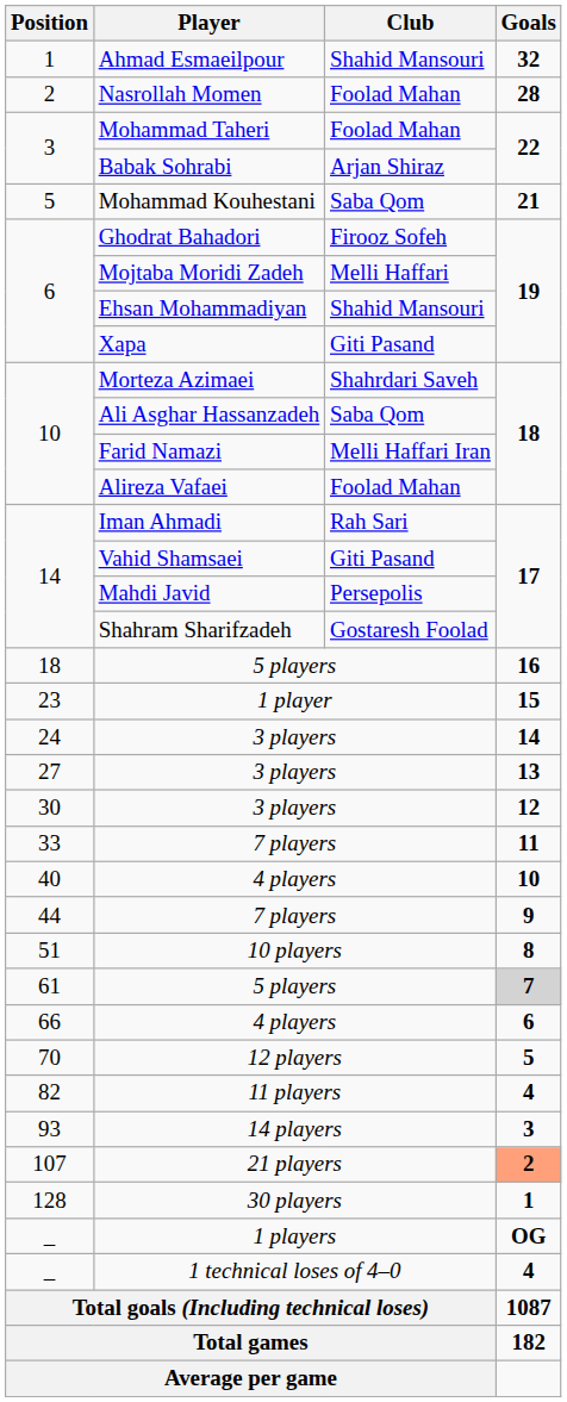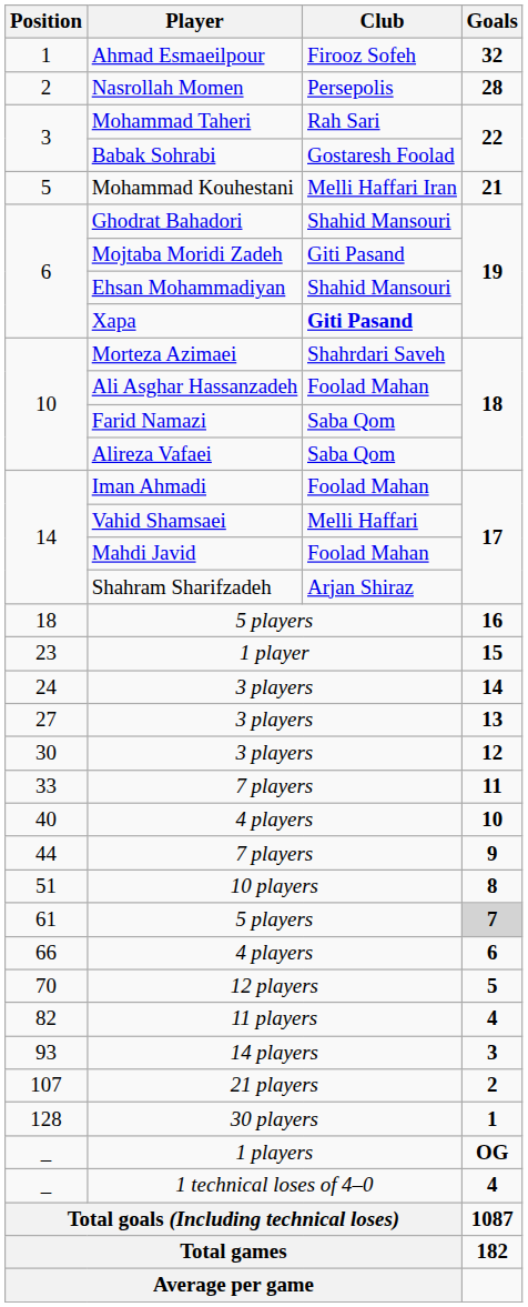Ahmad Esmaeilpour | Club: Shahid Mansouri -> Firooz Sofeh
Nasrollah Momen | Club: Foolad Mahan -> Persepolis
Mohammad Taheri | Club: Foolad Mahan -> Rah Sari
Babak Sohrabi | Club: Arjan Shiraz -> Gostaresh Foolad
Mohammad Kouhestani | Club: Saba Qom -> Melli Haffari Iran
Ghodrat Bahadori | Club: Firooz Sofeh -> Shahid Mansouri
Mojtaba Moridi Zadeh | Club: Melli Haffari -> Giti Pasand
Xapa | Club: normal -> bold
Ali Asghar Hassanzadeh | Club: Saba Qom -> Foolad Mahan
Farid Namazi | Club: Melli Haffari Iran -> Saba Qom
Alireza Vafaei | Club: Foolad Mahan -> Saba Qom
Iman Ahmadi | Club: Rah Sari -> Foolad Mahan
Vahid Shamsaei | Club: Giti Pasand -> Melli Haffari
Mahdi Javid | Club: Persepolis -> Foolad Mahan
Shahram Sharifzadeh | Club: Gostaresh Foolad -> Arjan Shiraz
21 players | Goals: lightsalmon background -> no background
